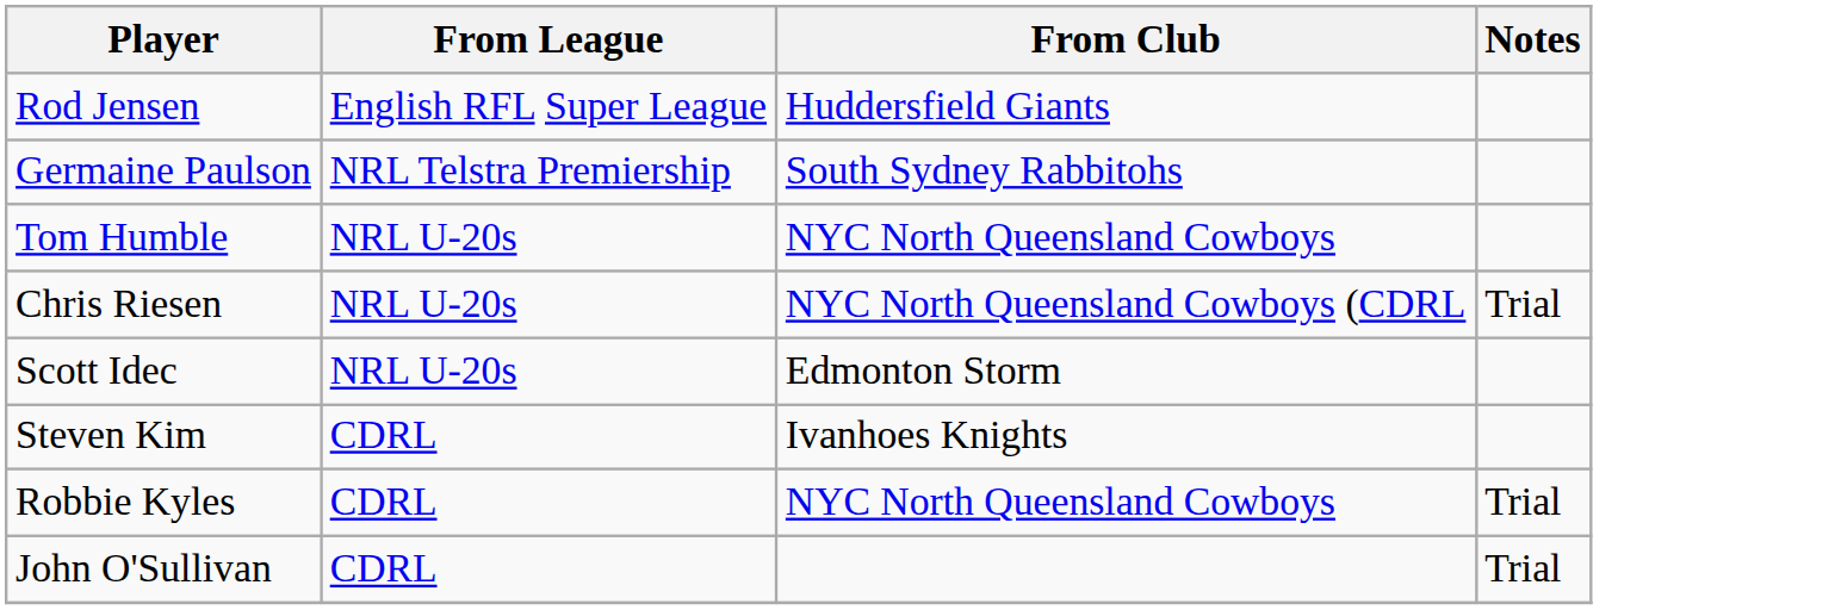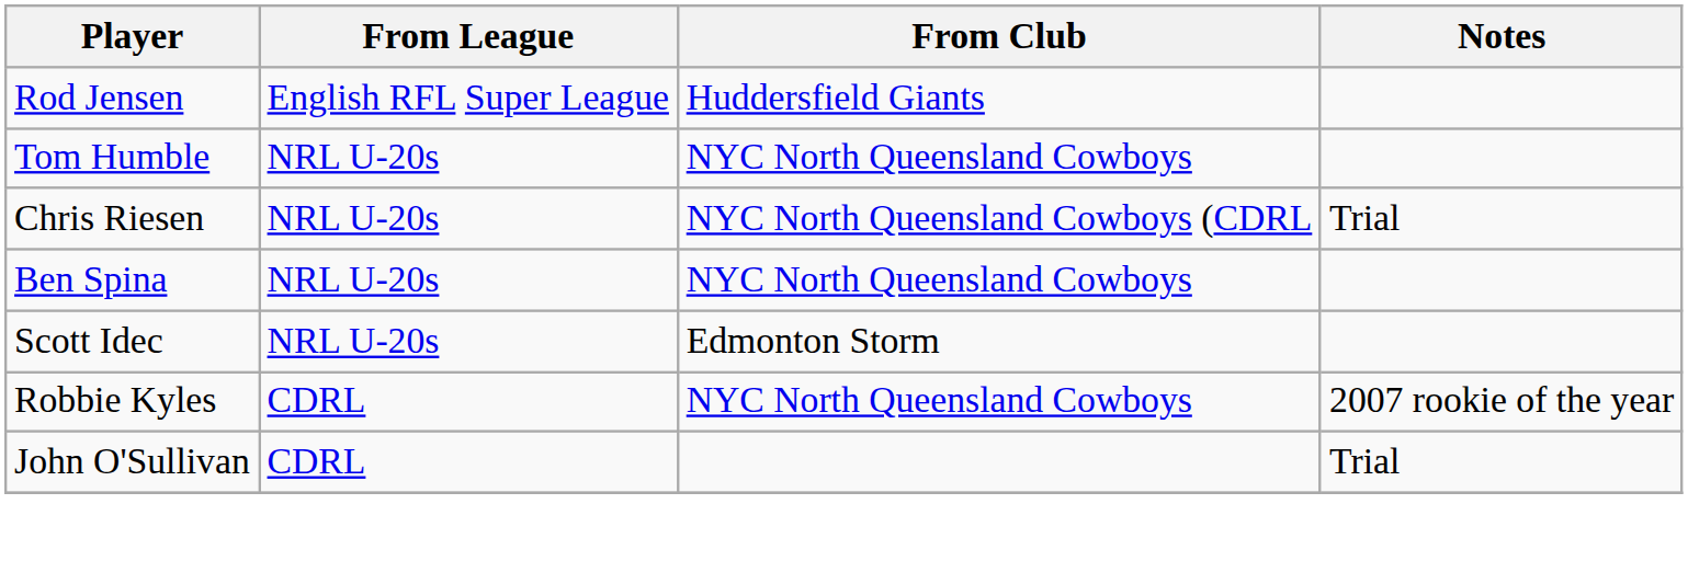- row: Germaine Paulson | NRL Telstra Premiership | South Sydney Rabbitohs
+ row: Ben Spina | NRL U-20s | NYC North Queensland Cowboys
- row: Steven Kim | CDRL | Ivanhoes Knights
Robbie Kyles | Notes: Trial -> 2007 rookie of the year
